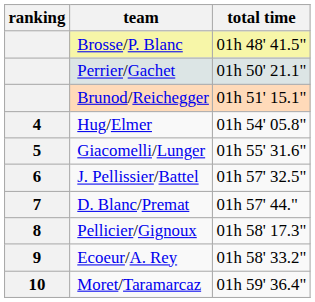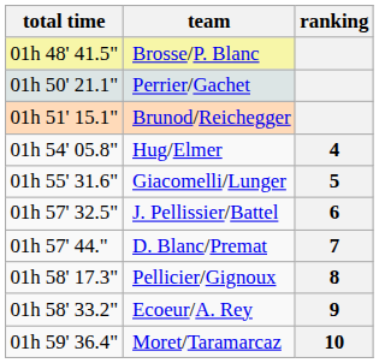columns swapped: ranking <-> total time
